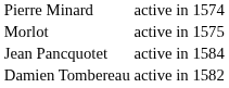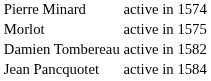rows swapped: Damien Tombereau <-> Jean Pancquotet
